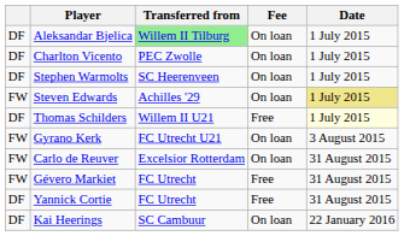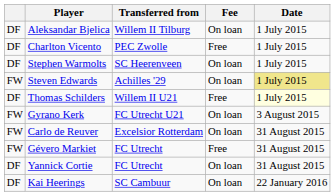Aleksandar Bjelica | Transferred from: lightgreen background -> no background
Charlton Vicento | Fee: On loan -> Free
Yannick Cortie | Fee: Free -> On loan
